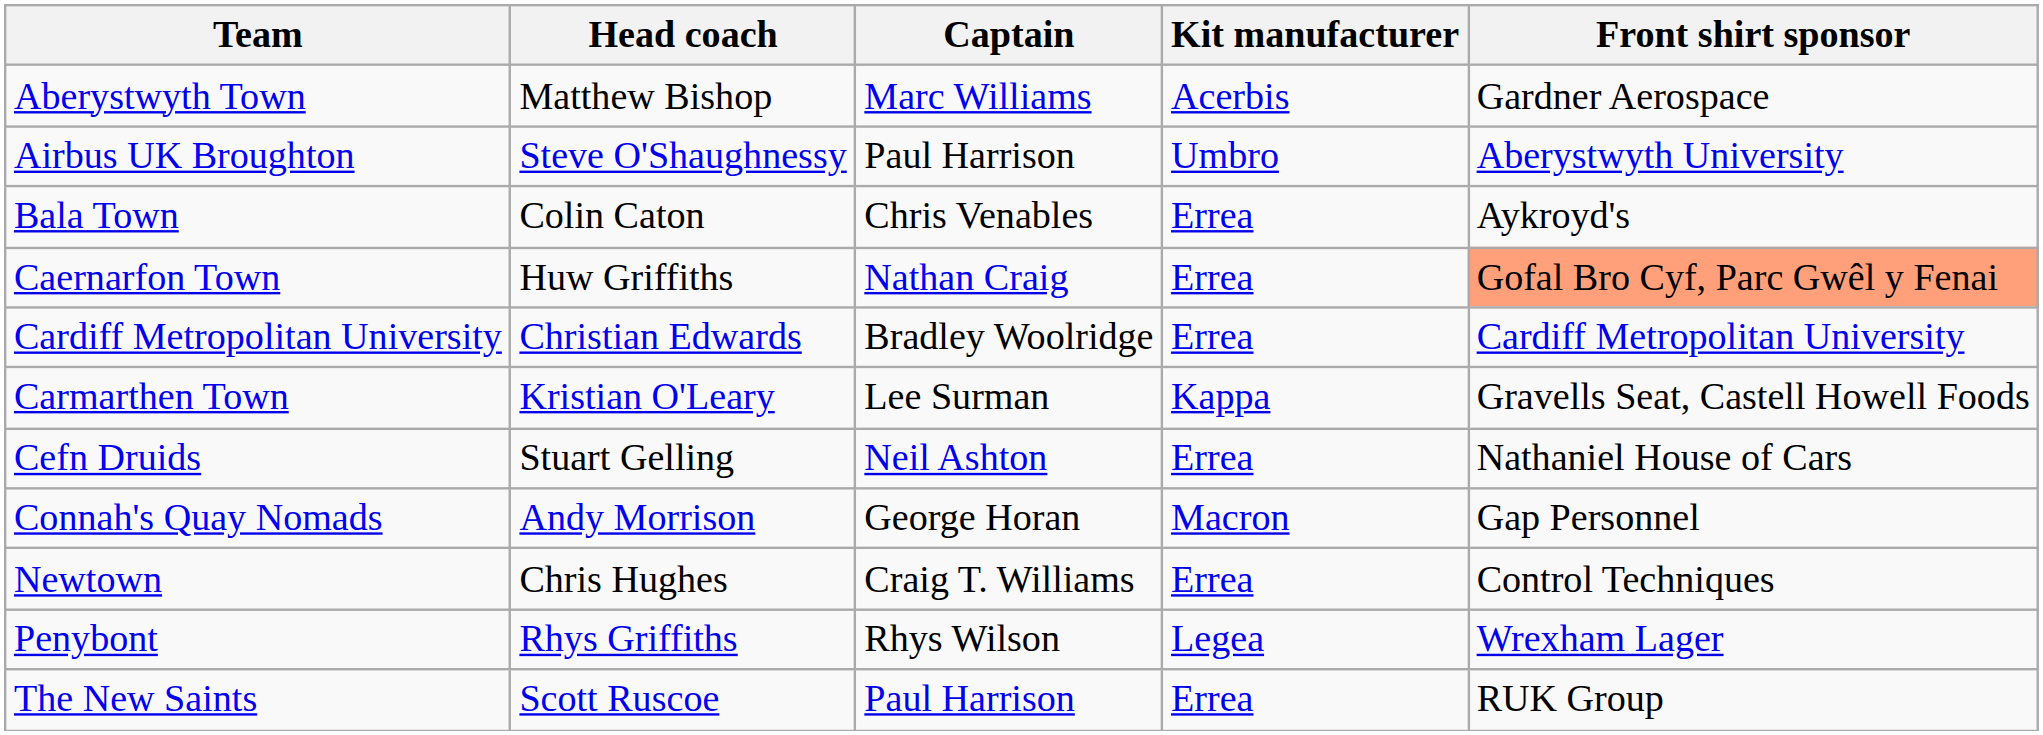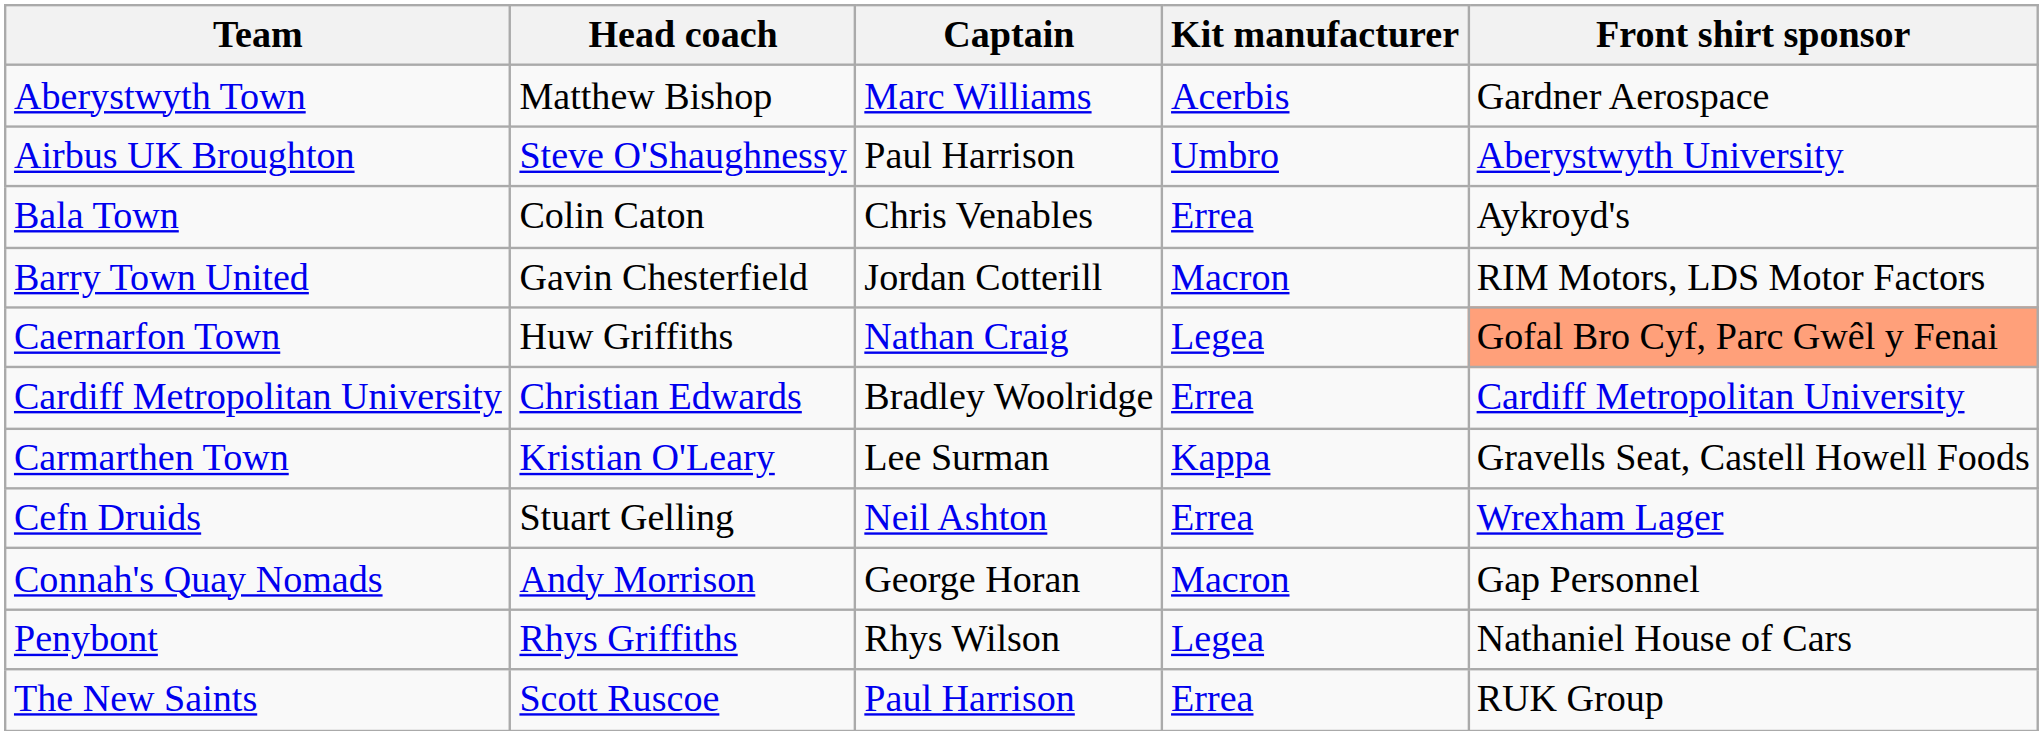+ row: Barry Town United | Gavin Chesterfield | Jordan Cotterill | Macron | RIM Motors, LDS Motor Factors
Caernarfon Town | Kit manufacturer: Errea -> Legea
Cefn Druids | Front shirt sponsor: Nathaniel House of Cars -> Wrexham Lager
- row: Newtown | Chris Hughes | Craig T. Williams | Errea | Control Techniques
Penybont | Front shirt sponsor: Wrexham Lager -> Nathaniel House of Cars
